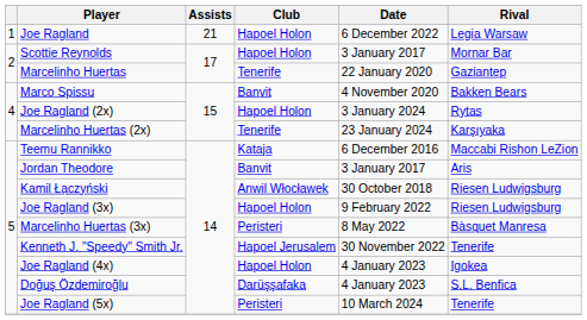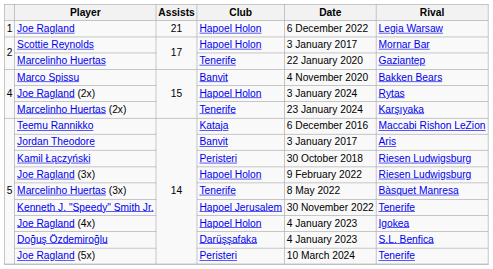Kamil Łączyński | Club: Anwil Włocławek -> Peristeri
Marcelinho Huertas (3x) | Club: Peristeri -> Tenerife
